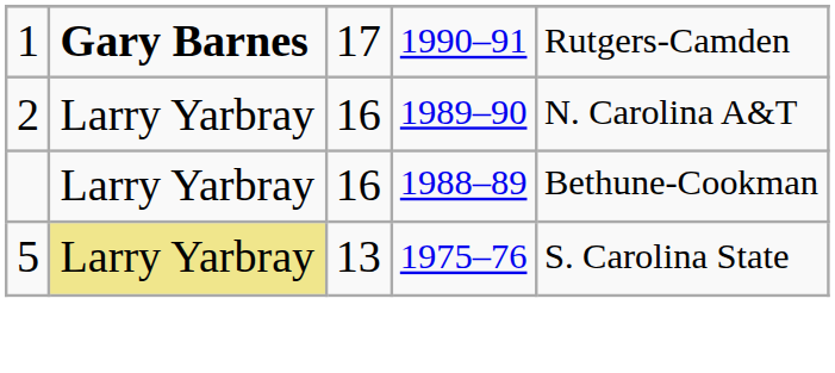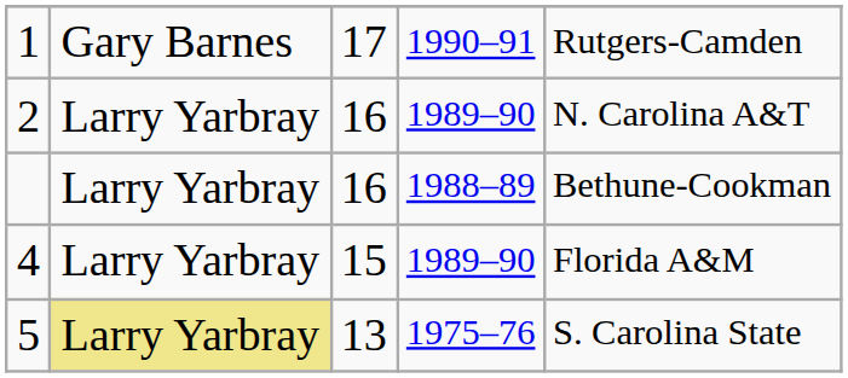1 | column 2: bold -> normal
+ row: 4 | Larry Yarbray | 15 | 1989–90 | Florida A&M
